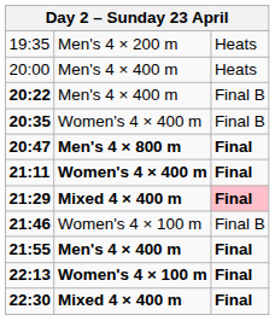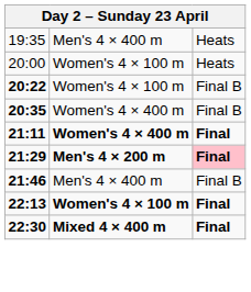19:35 | column 2: Men's 4 × 200 m -> Men's 4 × 400 m
20:00 | column 2: Men's 4 × 400 m -> Women's 4 × 100 m
20:22 | column 2: Men's 4 × 400 m -> Women's 4 × 100 m
- row: 20:47 | Men's 4 × 800 m | Final
21:29 | column 2: Mixed 4 × 400 m -> Men's 4 × 200 m
21:46 | column 2: Women's 4 × 100 m -> Men's 4 × 400 m
- row: 21:55 | Men's 4 × 400 m | Final
